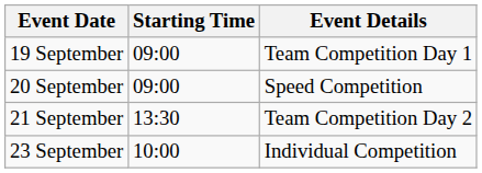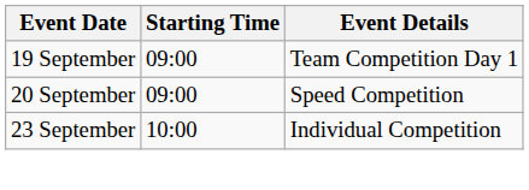- row: 21 September | 13:30 | Team Competition Day 2
